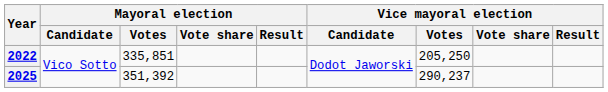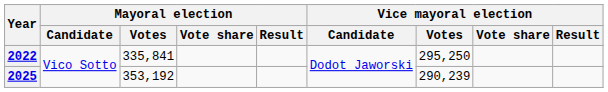2022 | Mayoral election / Votes: 335,851 -> 335,841
2022 | Vice mayoral election / Votes: 205,250 -> 295,250
2025 | Mayoral election / Votes: 351,392 -> 353,192
2025 | Vice mayoral election / Votes: 290,237 -> 290,239
